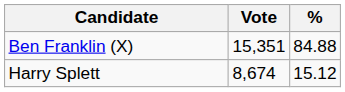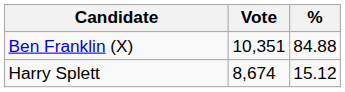Ben Franklin (X) | Vote: 15,351 -> 10,351
